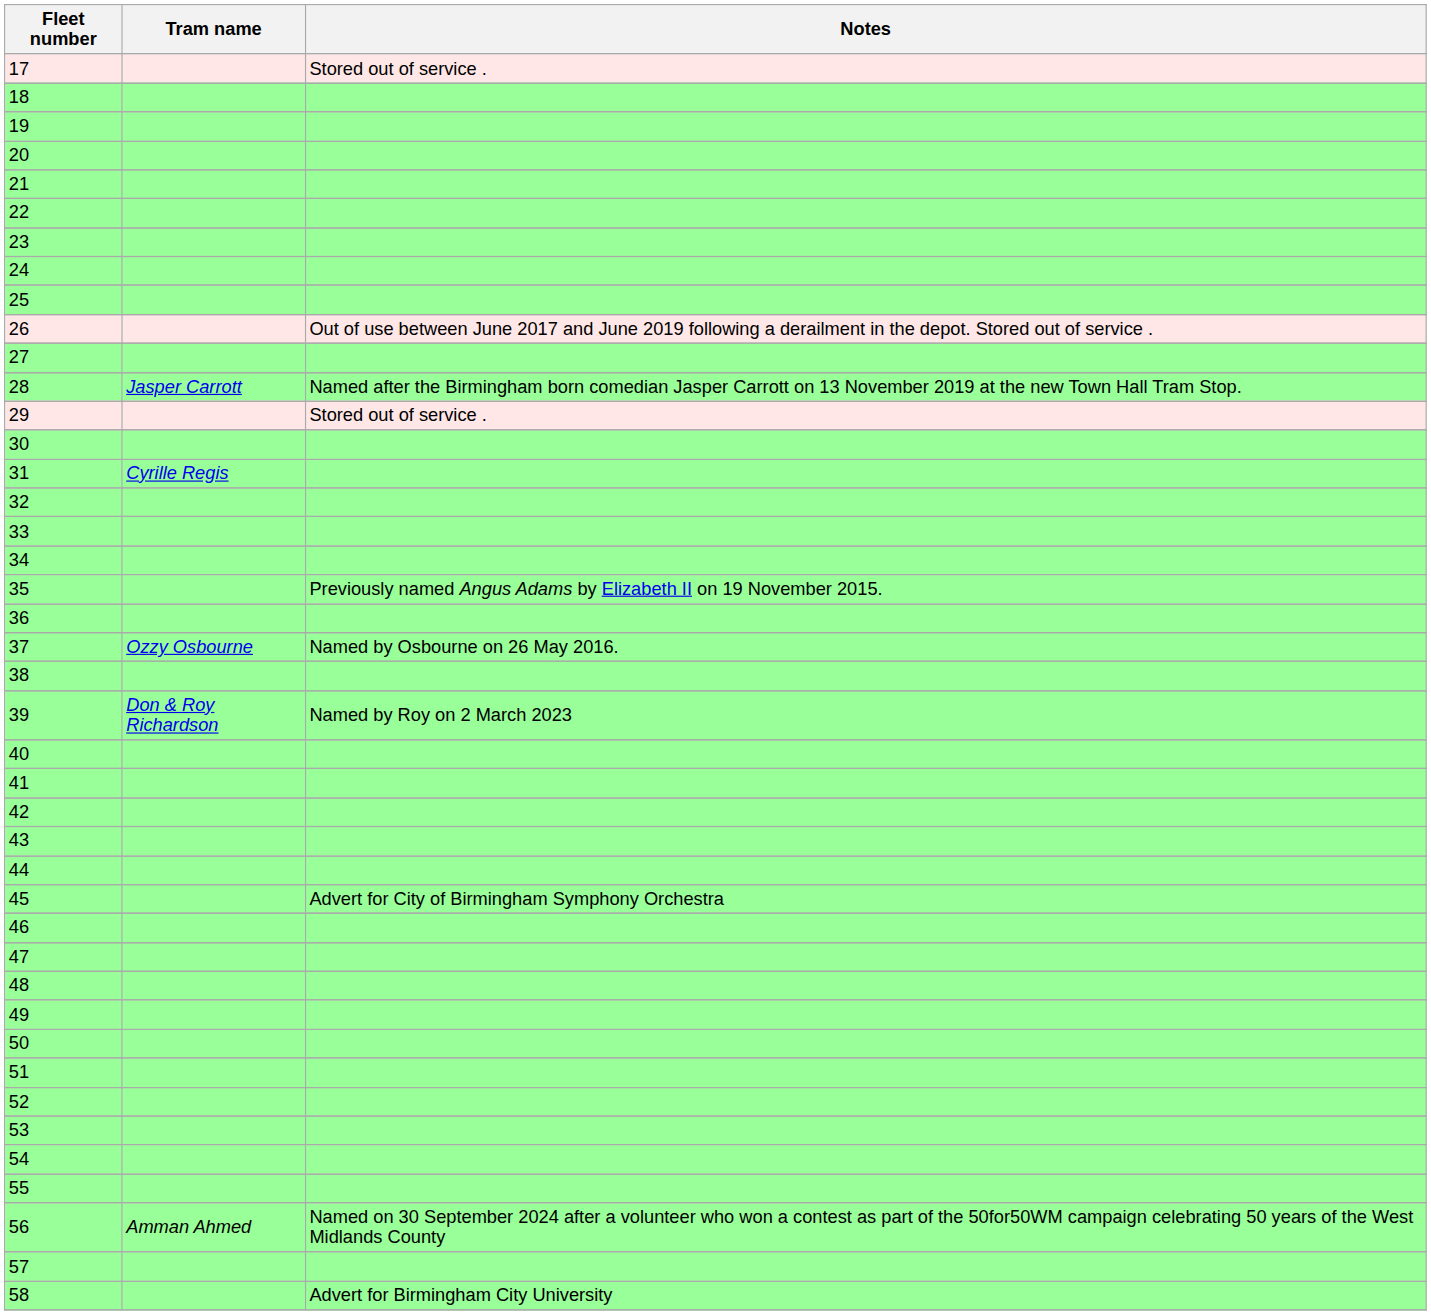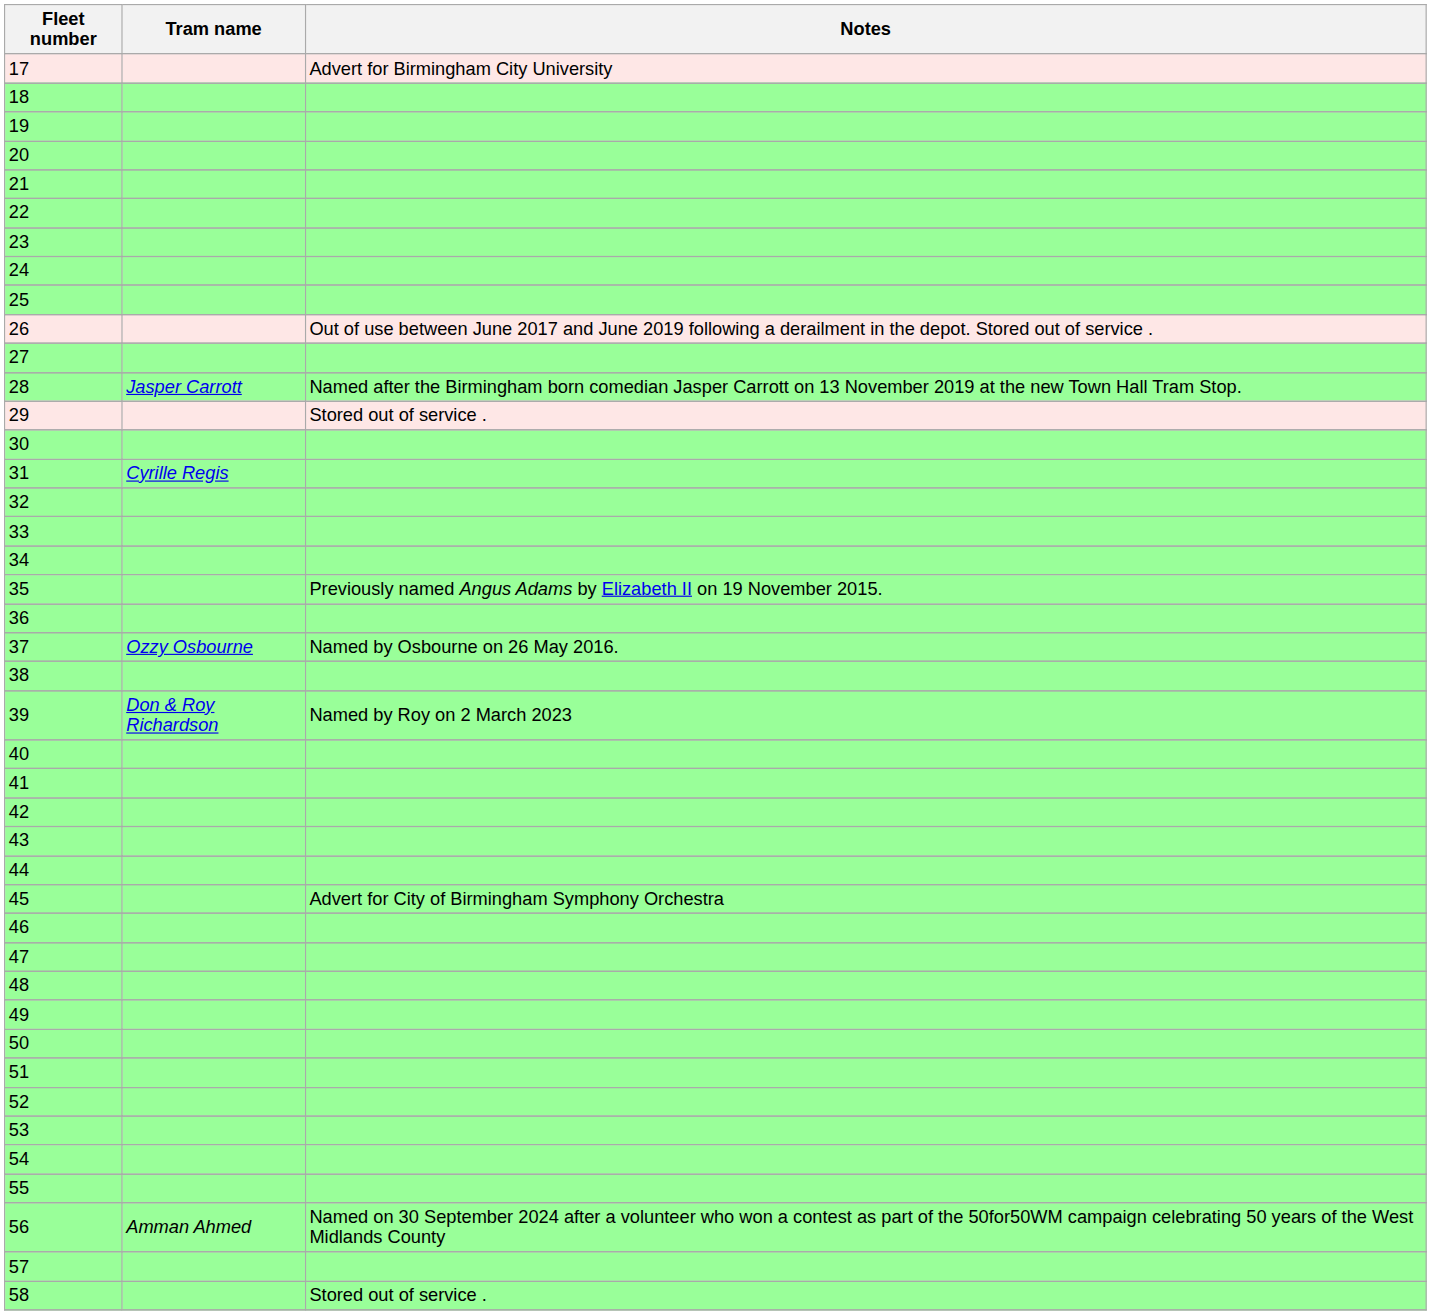17 | Notes: Stored out of service . -> Advert for Birmingham City University
58 | Notes: Advert for Birmingham City University -> Stored out of service .
